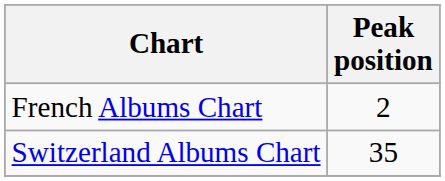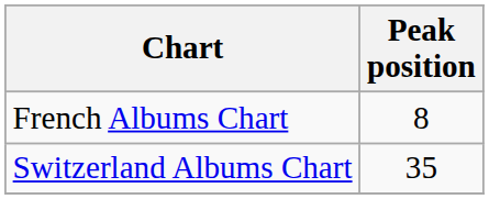French Albums Chart | Peak position: 2 -> 8
